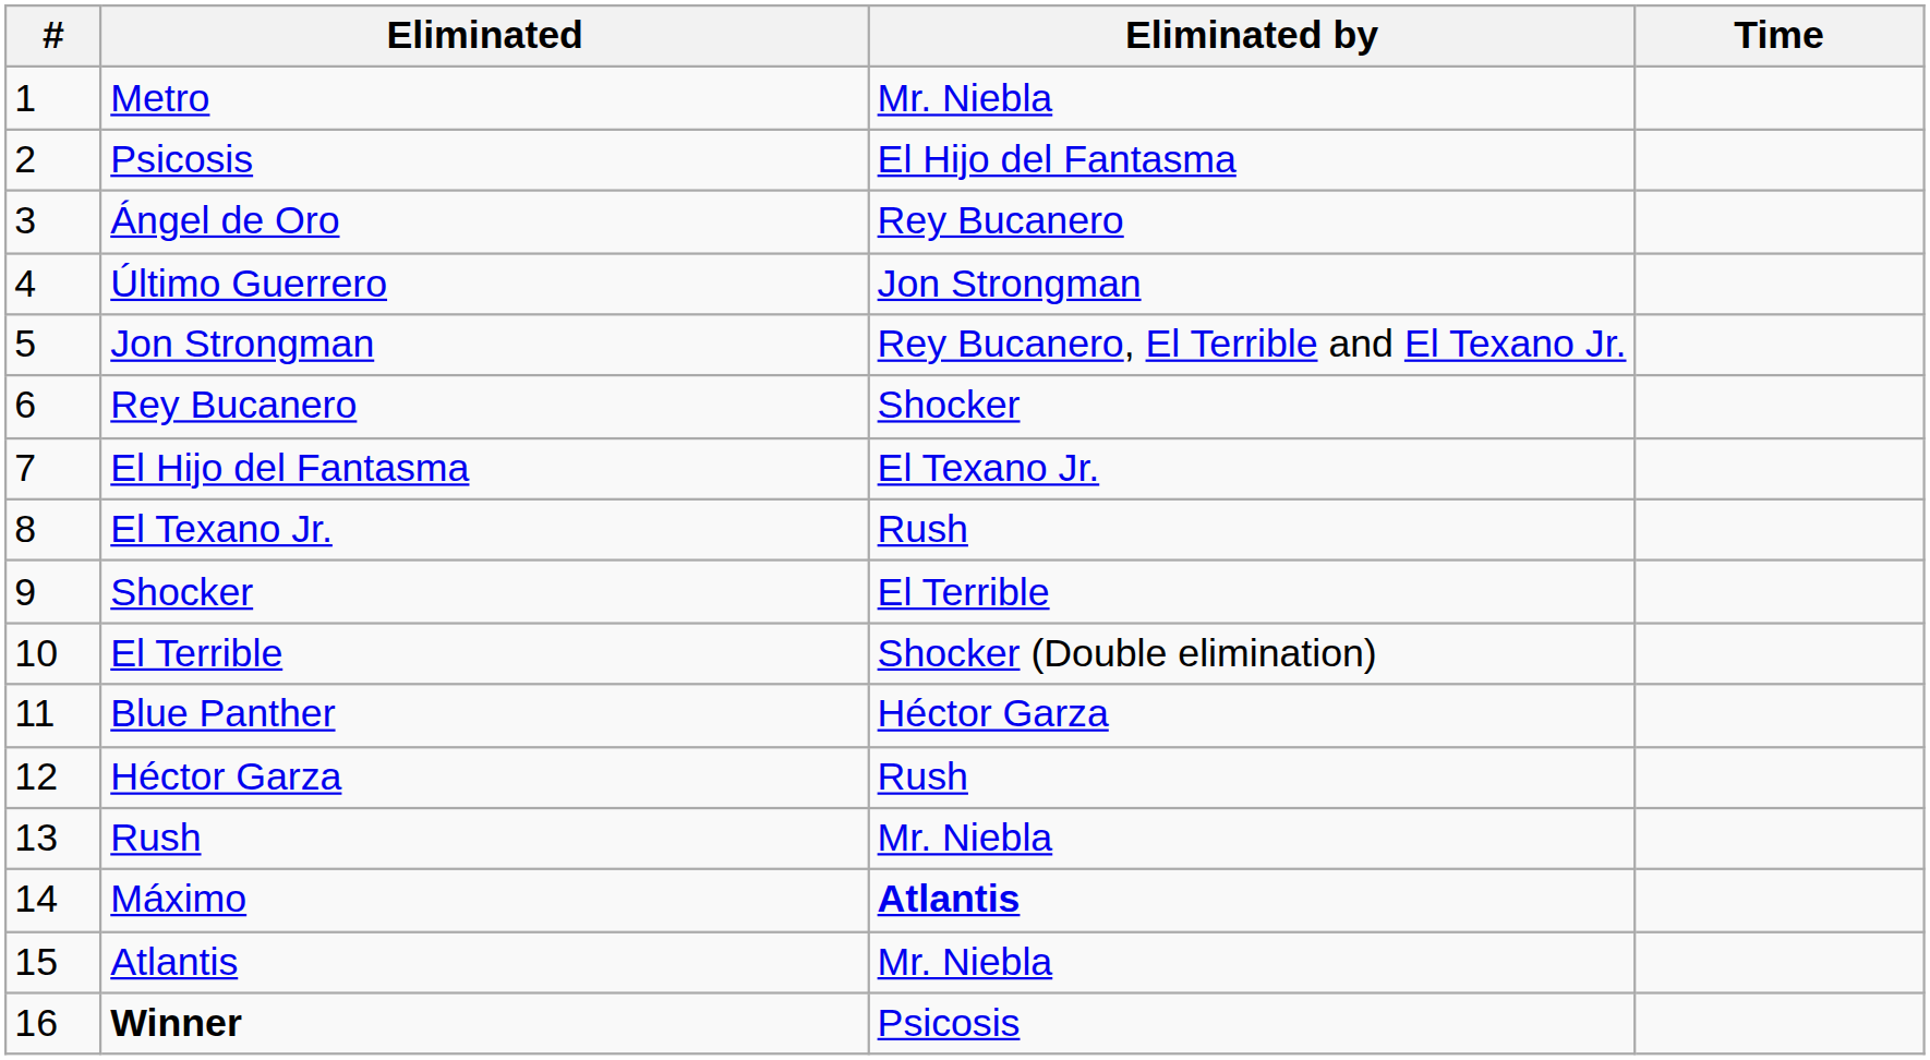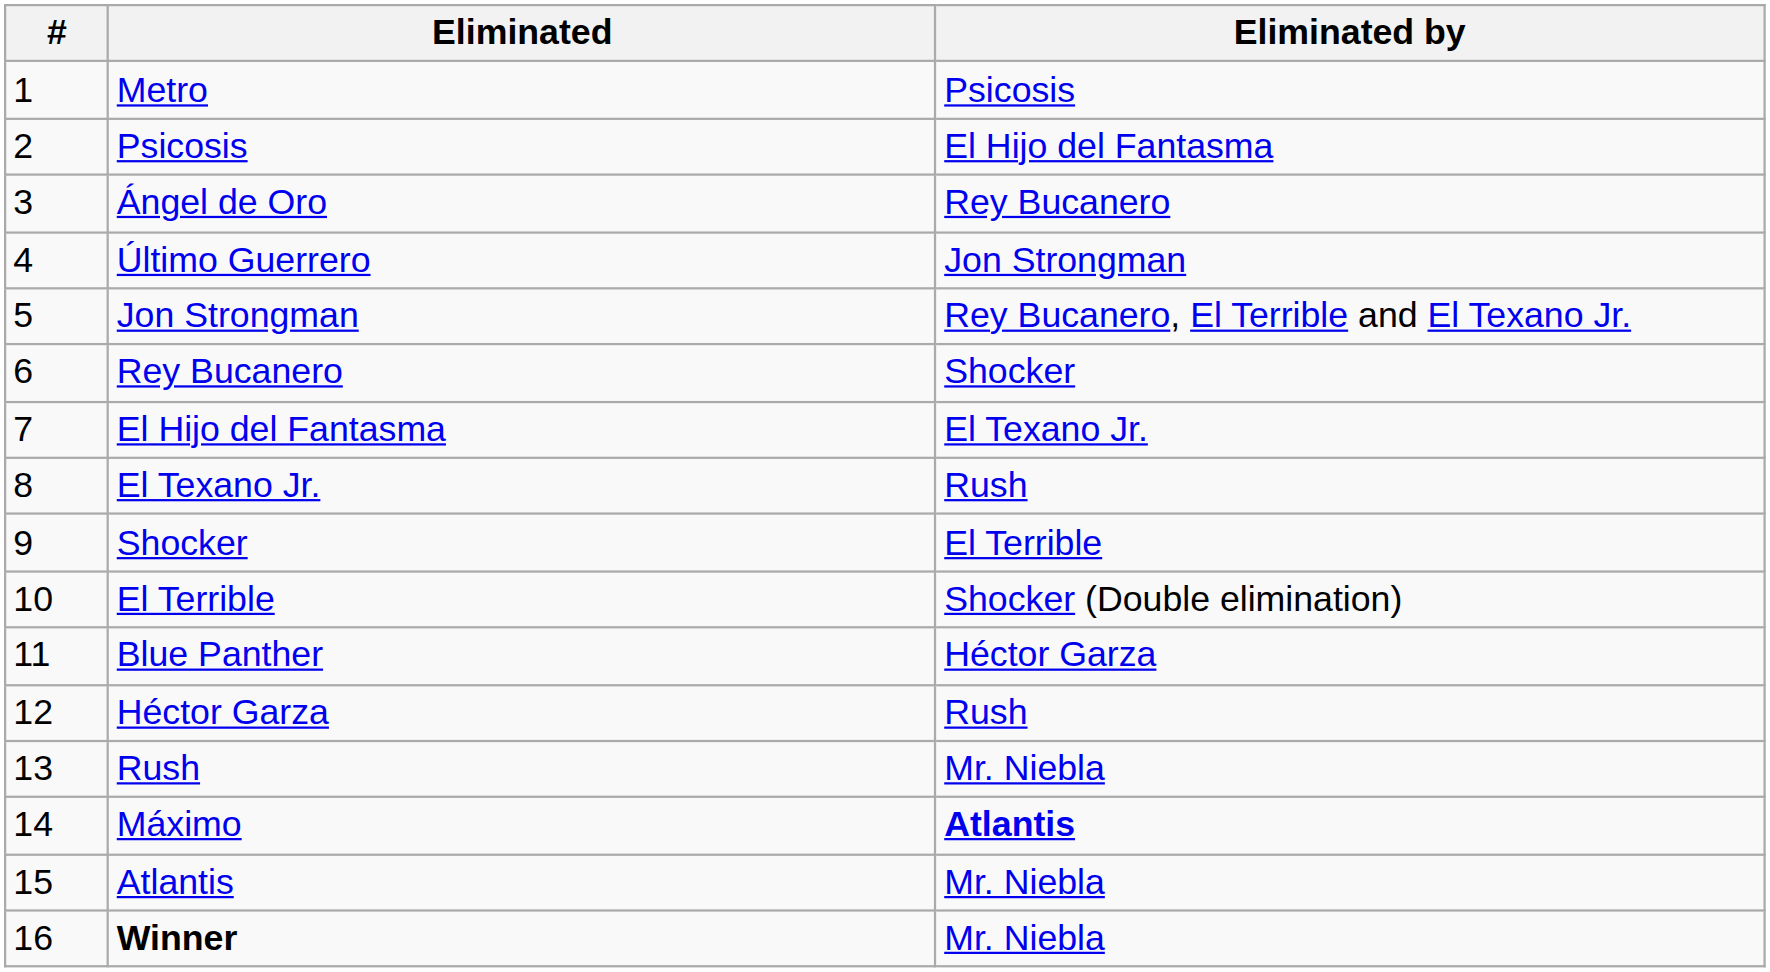- column: Time
Metro | Eliminated by: Mr. Niebla -> Psicosis
Winner | Eliminated by: Psicosis -> Mr. Niebla
